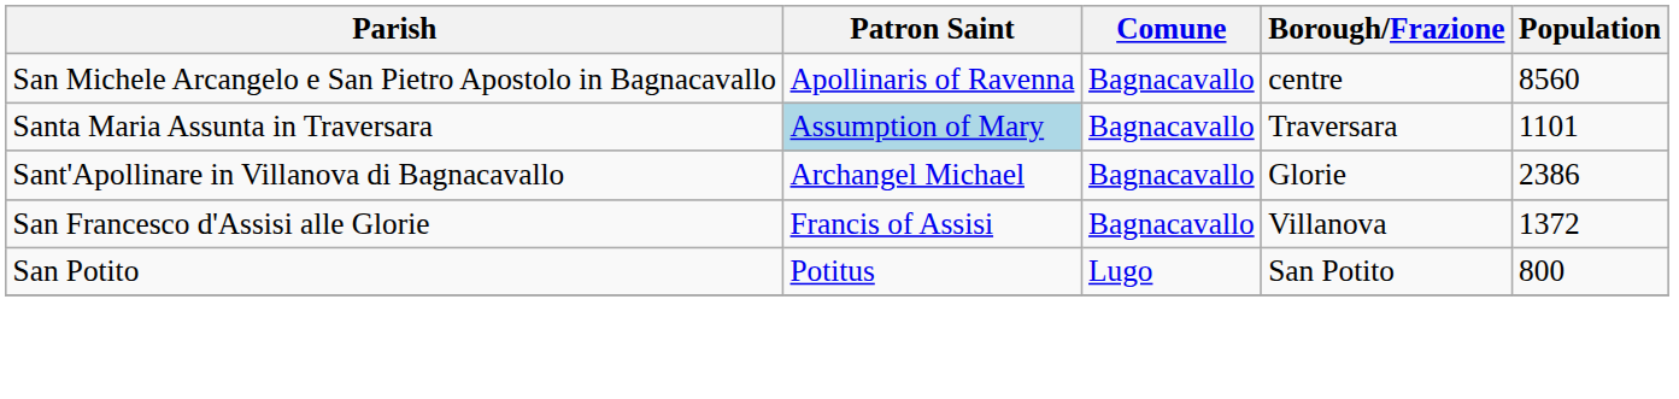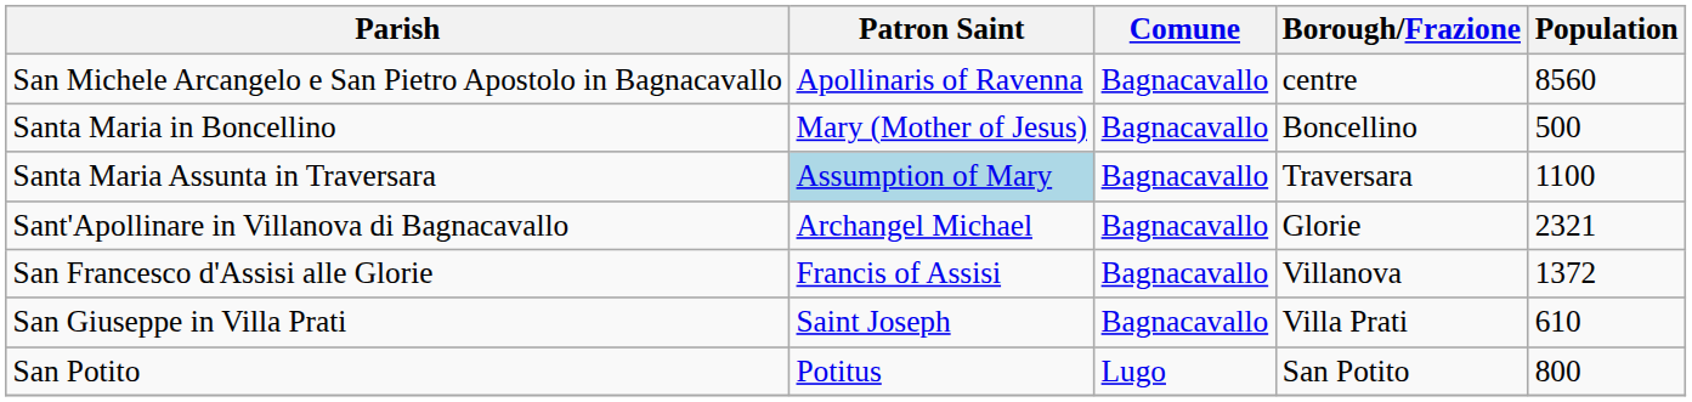+ row: Santa Maria in Boncellino | Mary (Mother of Jesus) | Bagnacavallo | Boncellino | 500
Santa Maria Assunta in Traversara | Population: 1101 -> 1100
Sant'Apollinare in Villanova di Bagnacavallo | Population: 2386 -> 2321
+ row: San Giuseppe in Villa Prati | Saint Joseph | Bagnacavallo | Villa Prati | 610
